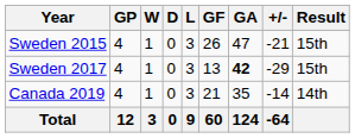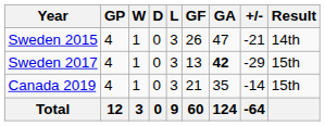Sweden 2015 | Result: 15th -> 14th
Canada 2019 | Result: 14th -> 15th
